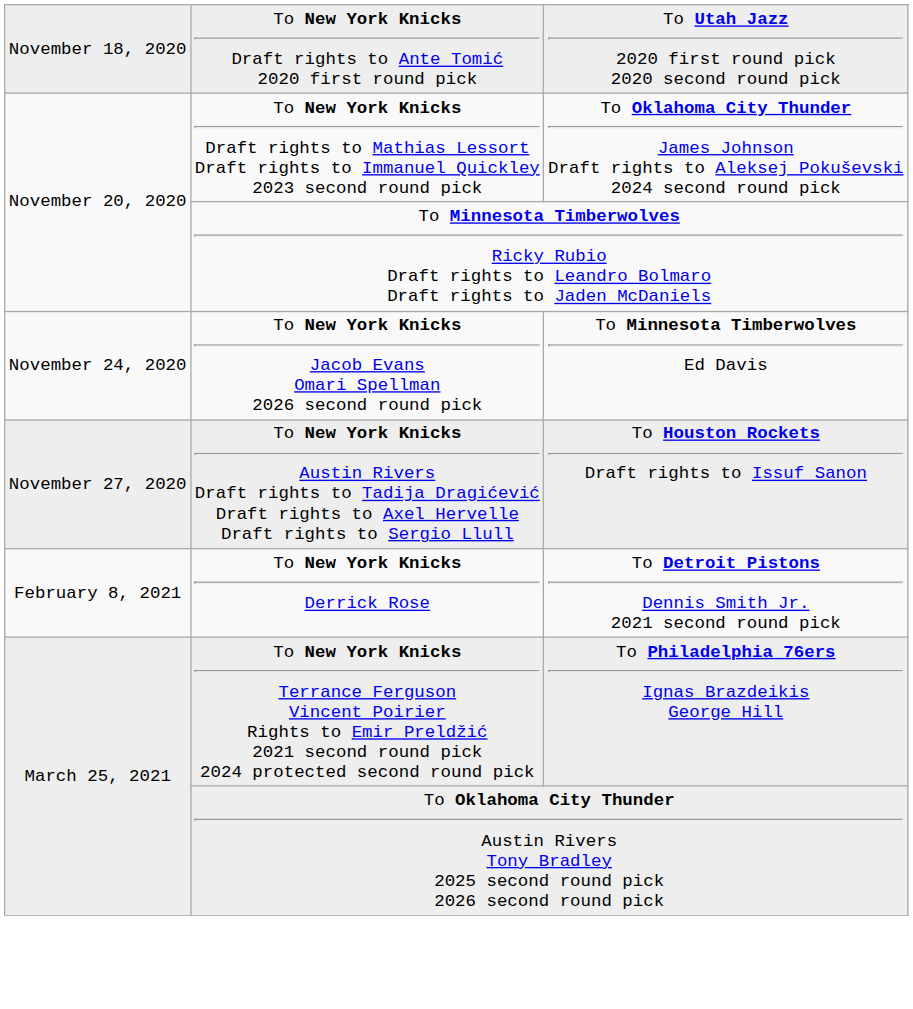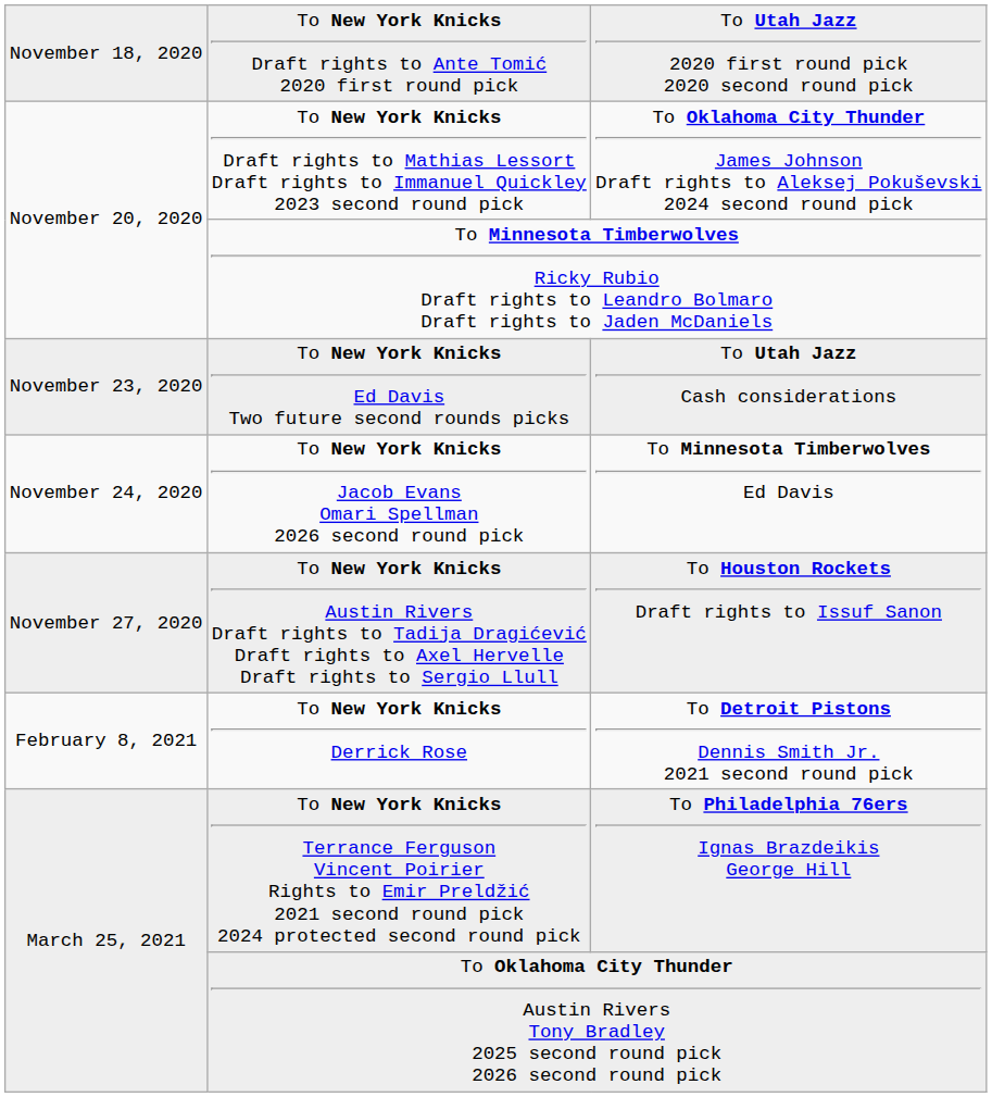+ row: November 23, 2020 | To New York Knicks Ed Davis Two future second rounds picks | To Utah Jazz Cash considerations
